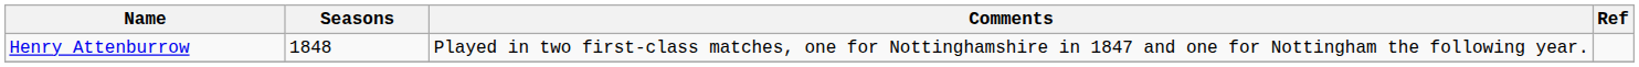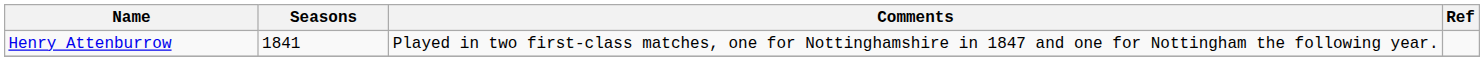Henry Attenburrow | Seasons: 1848 -> 1841
